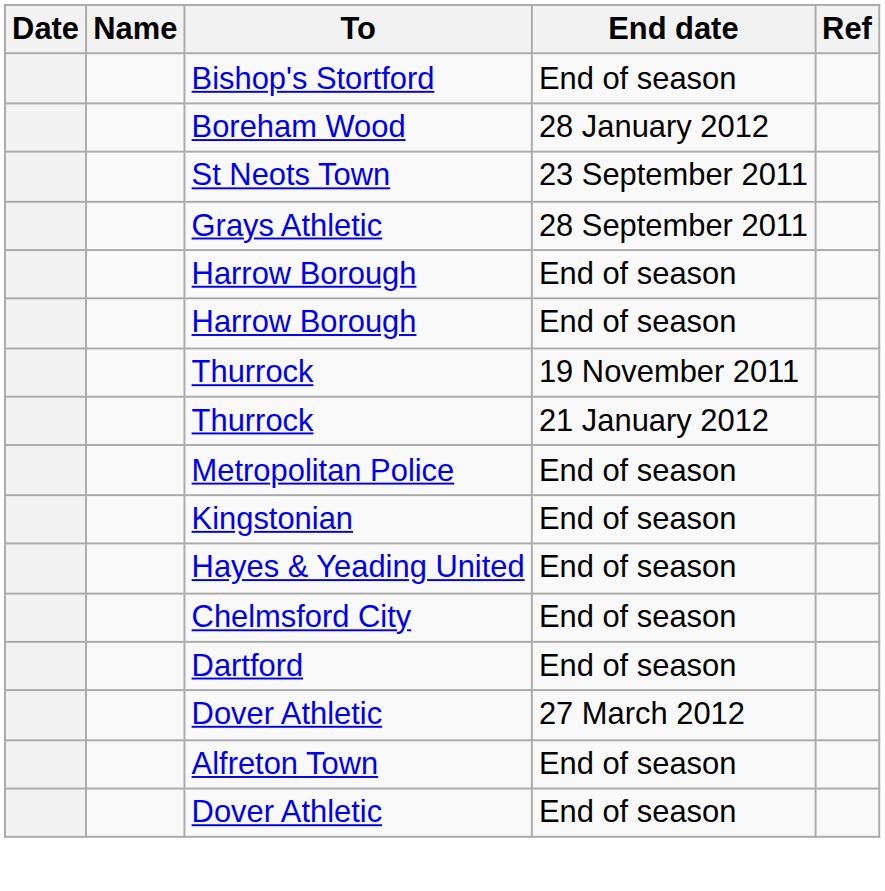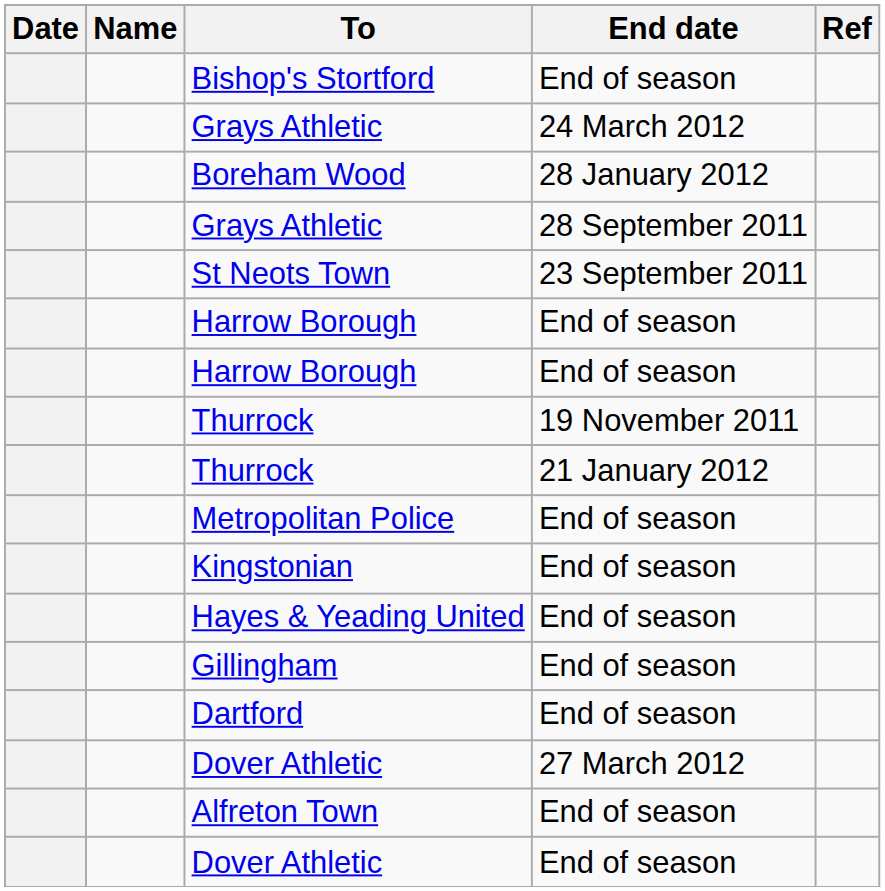+ row: Grays Athletic | 24 March 2012
rows swapped: St Neots Town <-> Grays Athletic / 28 September 2011
+ row: Gillingham | End of season
- row: Chelmsford City | End of season
